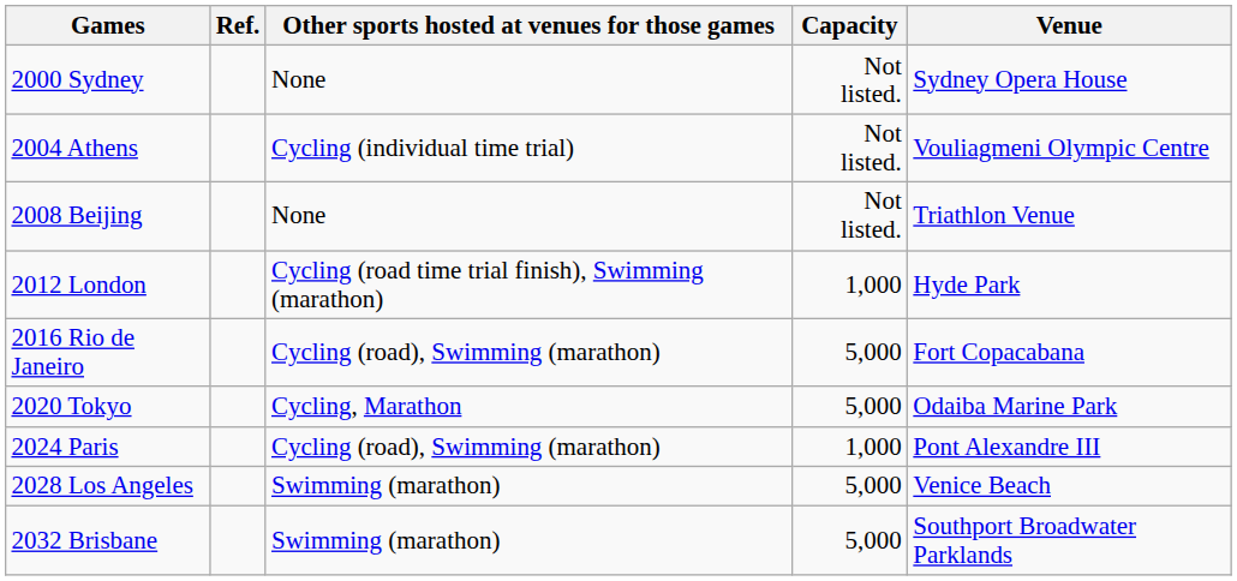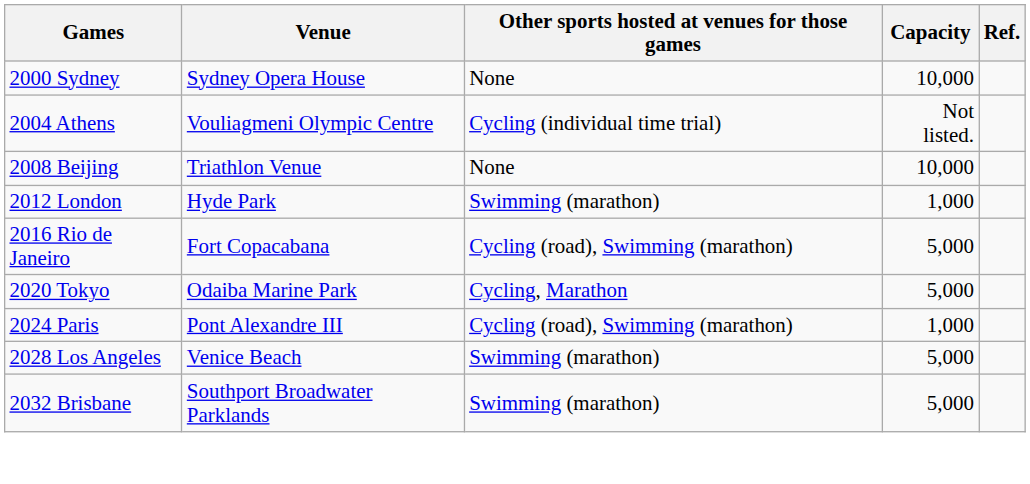columns swapped: Venue <-> Ref.
2000 Sydney | Capacity: Not listed. -> 10,000
2008 Beijing | Capacity: Not listed. -> 10,000
2012 London | Other sports hosted at venues for those games: Cycling (road time trial finish), Swimming (marathon) -> Swimming (marathon)
